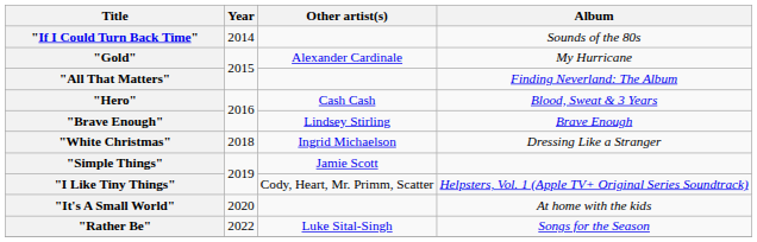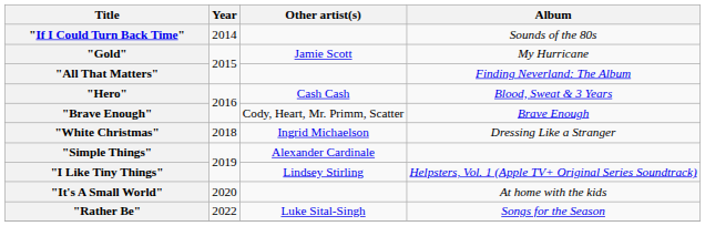"Gold" | Other artist(s): Alexander Cardinale -> Jamie Scott
"Brave Enough" | Other artist(s): Lindsey Stirling -> Cody, Heart, Mr. Primm, Scatter
"Simple Things" | Other artist(s): Jamie Scott -> Alexander Cardinale
"I Like Tiny Things" | Other artist(s): Cody, Heart, Mr. Primm, Scatter -> Lindsey Stirling
